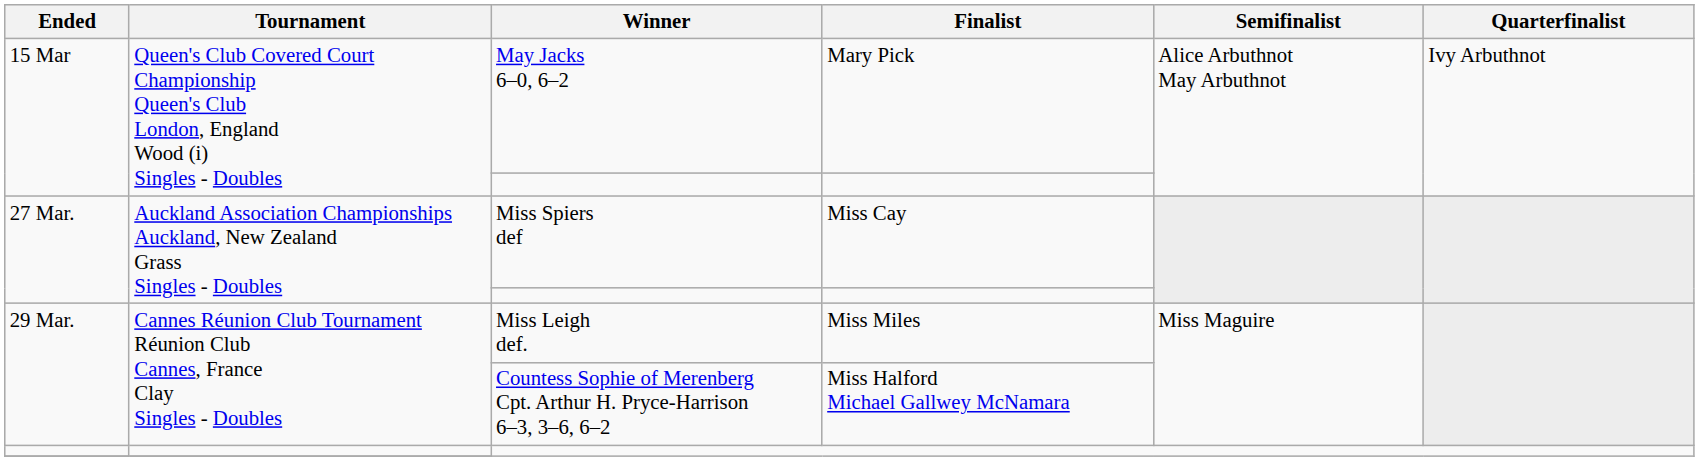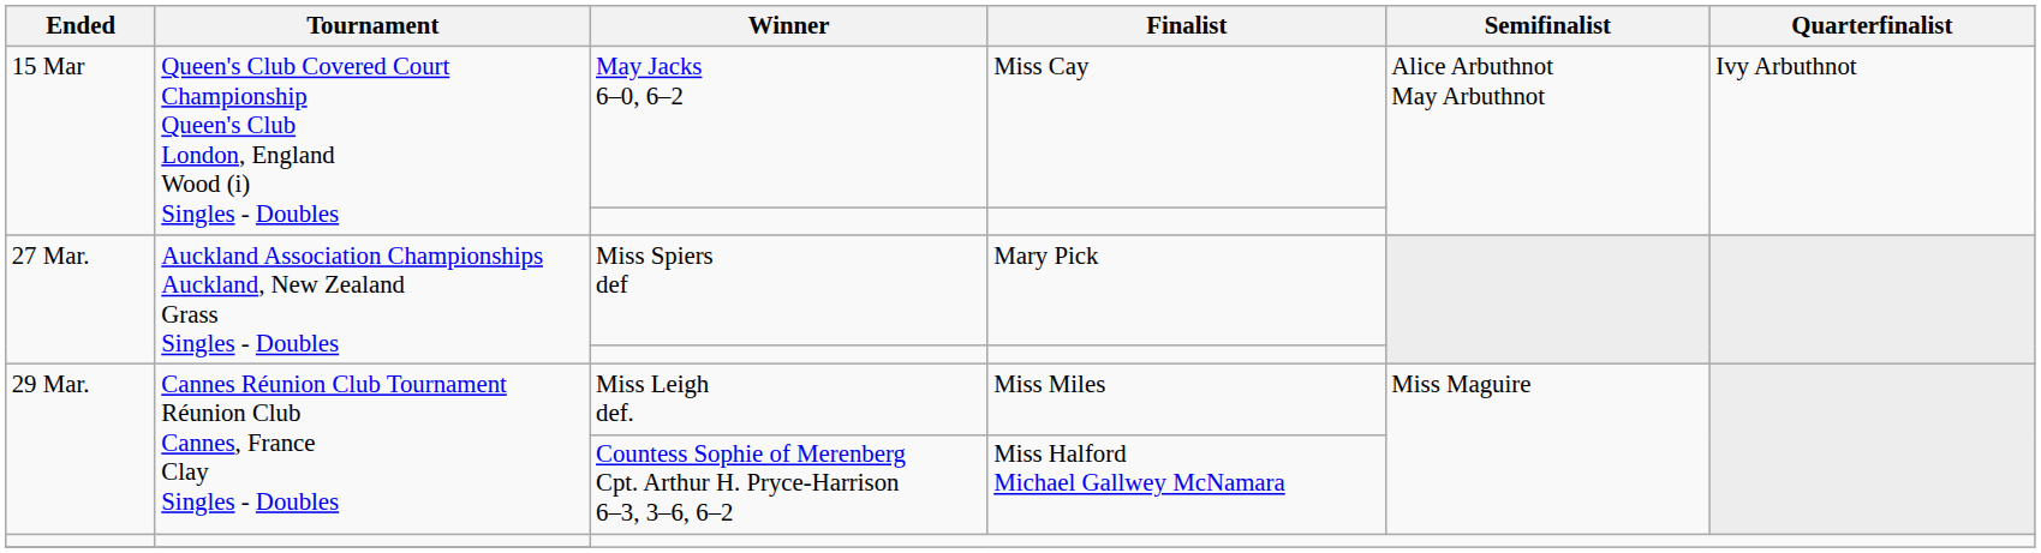May Jacks 6–0, 6–2 | Finalist: Mary Pick -> Miss Cay
Miss Spiers def | Finalist: Miss Cay -> Mary Pick
